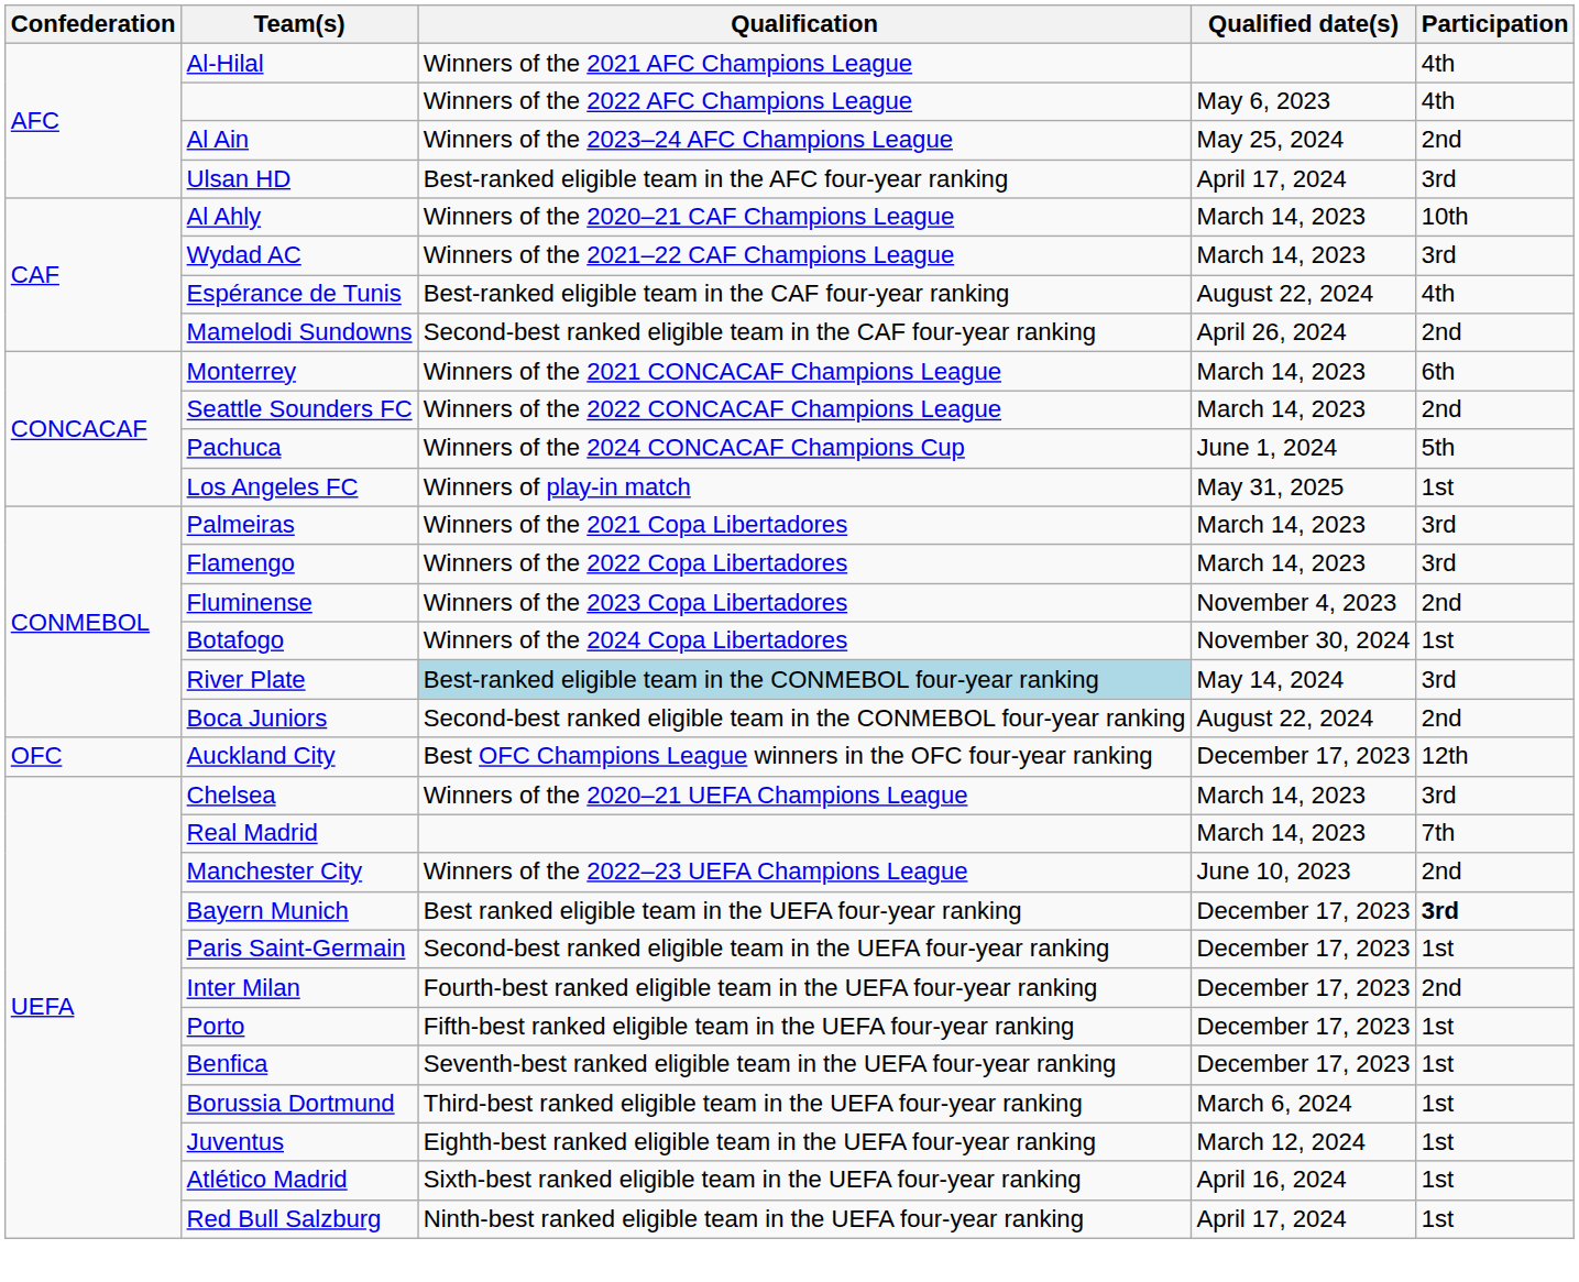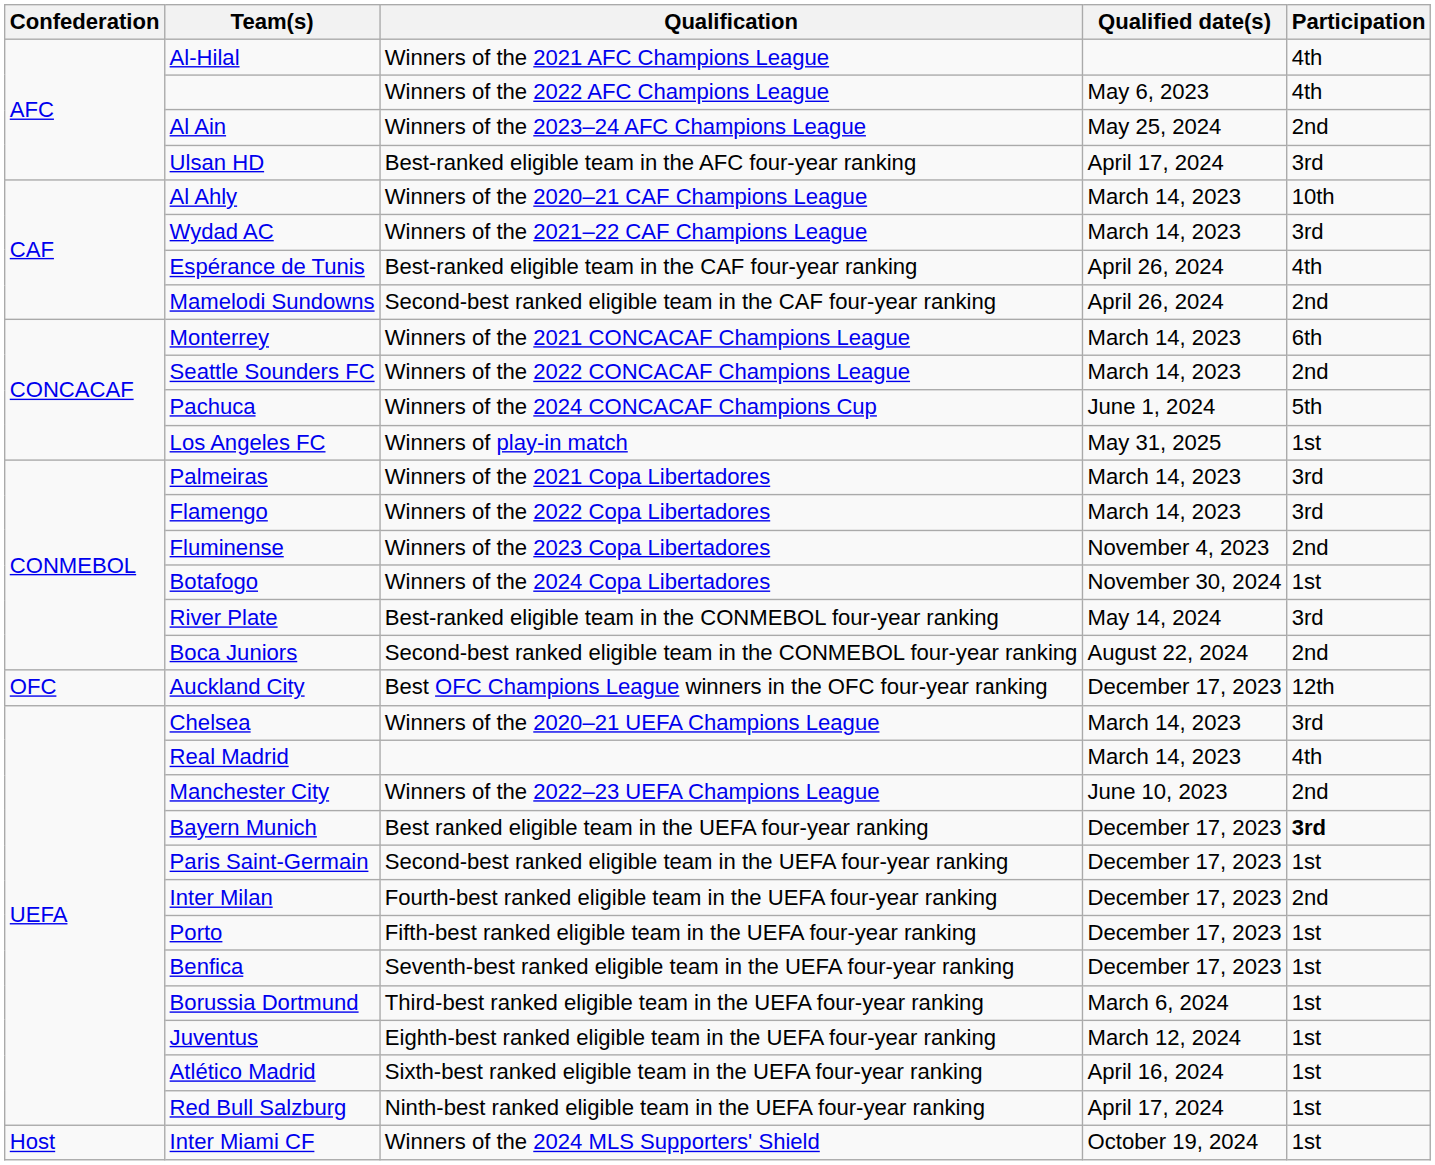Espérance de Tunis | Qualified date(s): August 22, 2024 -> April 26, 2024
River Plate | Qualification: lightblue background -> no background
Real Madrid | Participation: 7th -> 4th
+ row: Host | Inter Miami CF | Winners of the 2024 MLS Supporters' Shield | October 19, 2024 | 1st
